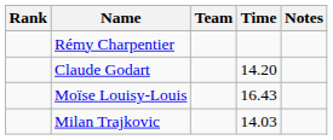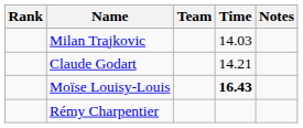rows swapped: Milan Trajkovic <-> Rémy Charpentier
Claude Godart | Time: 14.20 -> 14.21
Moïse Louisy-Louis | Time: normal -> bold
